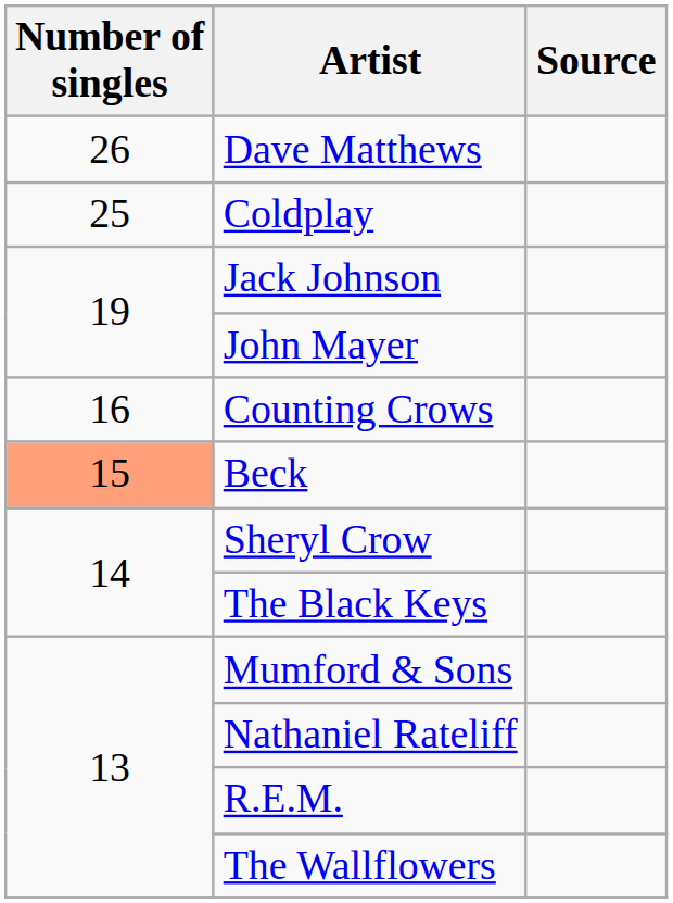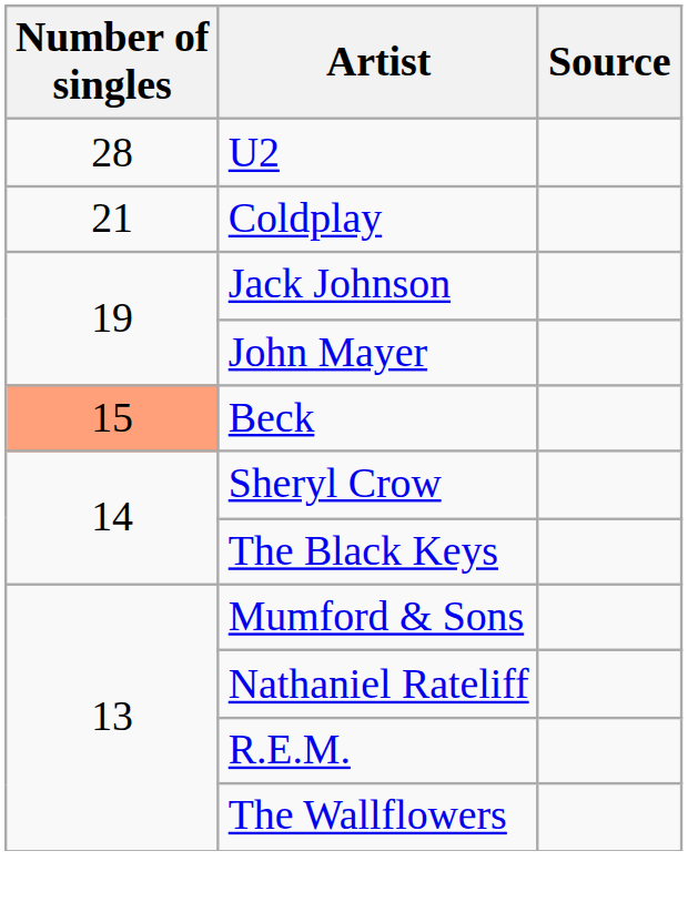+ row: 28 | U2
- row: 26 | Dave Matthews
Coldplay | Number of singles: 25 -> 21
- row: 16 | Counting Crows
